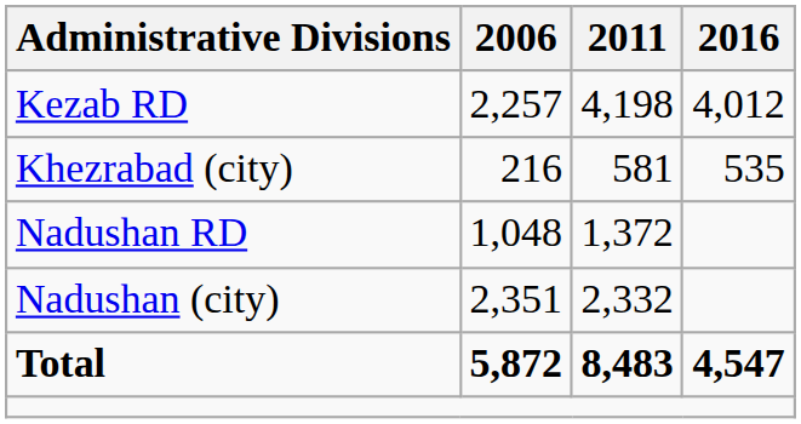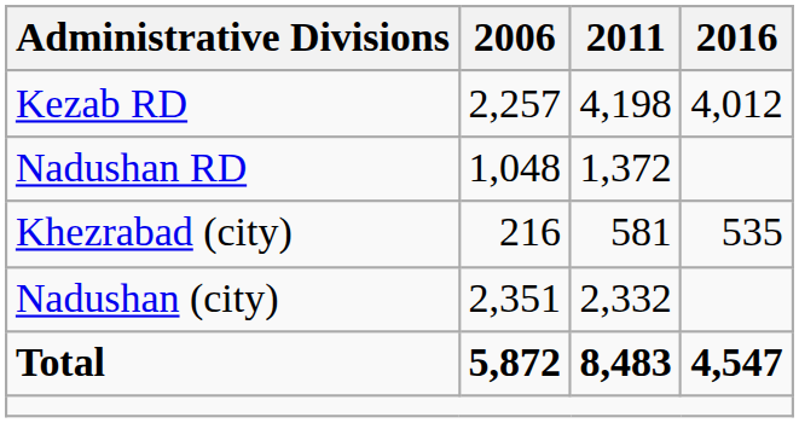rows swapped: Nadushan RD <-> Khezrabad (city)
